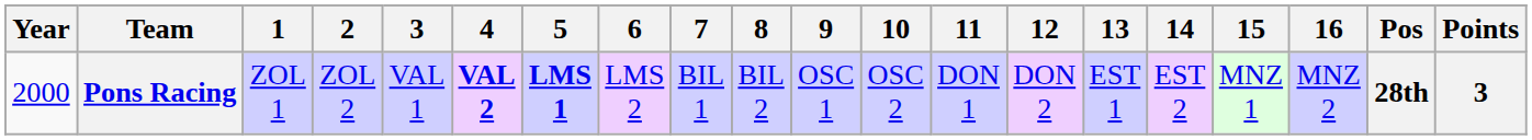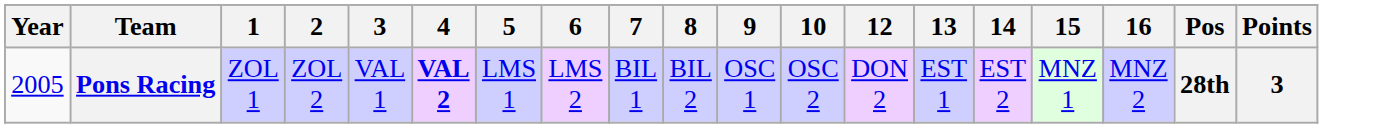- column: 11 | DON 1
Pons Racing | Year: 2000 -> 2005
Pons Racing | 5: bold -> normal
